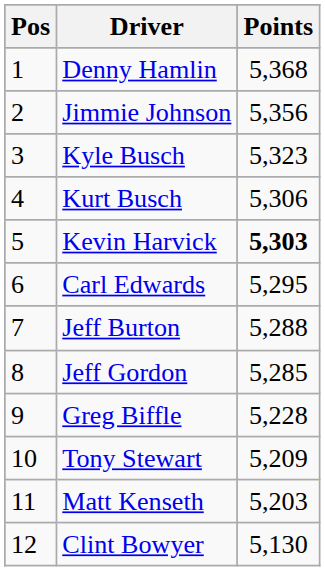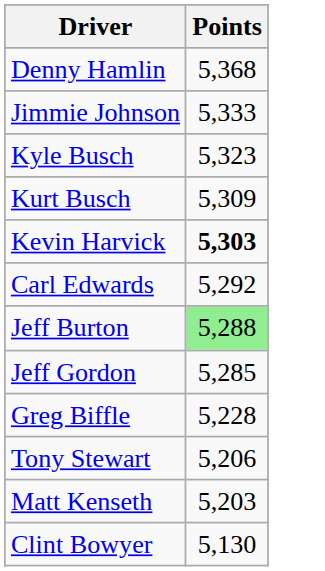- column: Pos | 1 | 2 | 3 | 4 | 5 | 6 | 7 | 8 | 9 | 10 | 11 | 12
Jimmie Johnson | Points: 5,356 -> 5,333
Kurt Busch | Points: 5,306 -> 5,309
Carl Edwards | Points: 5,295 -> 5,292
Jeff Burton | Points: no background -> lightgreen background
Tony Stewart | Points: 5,209 -> 5,206
